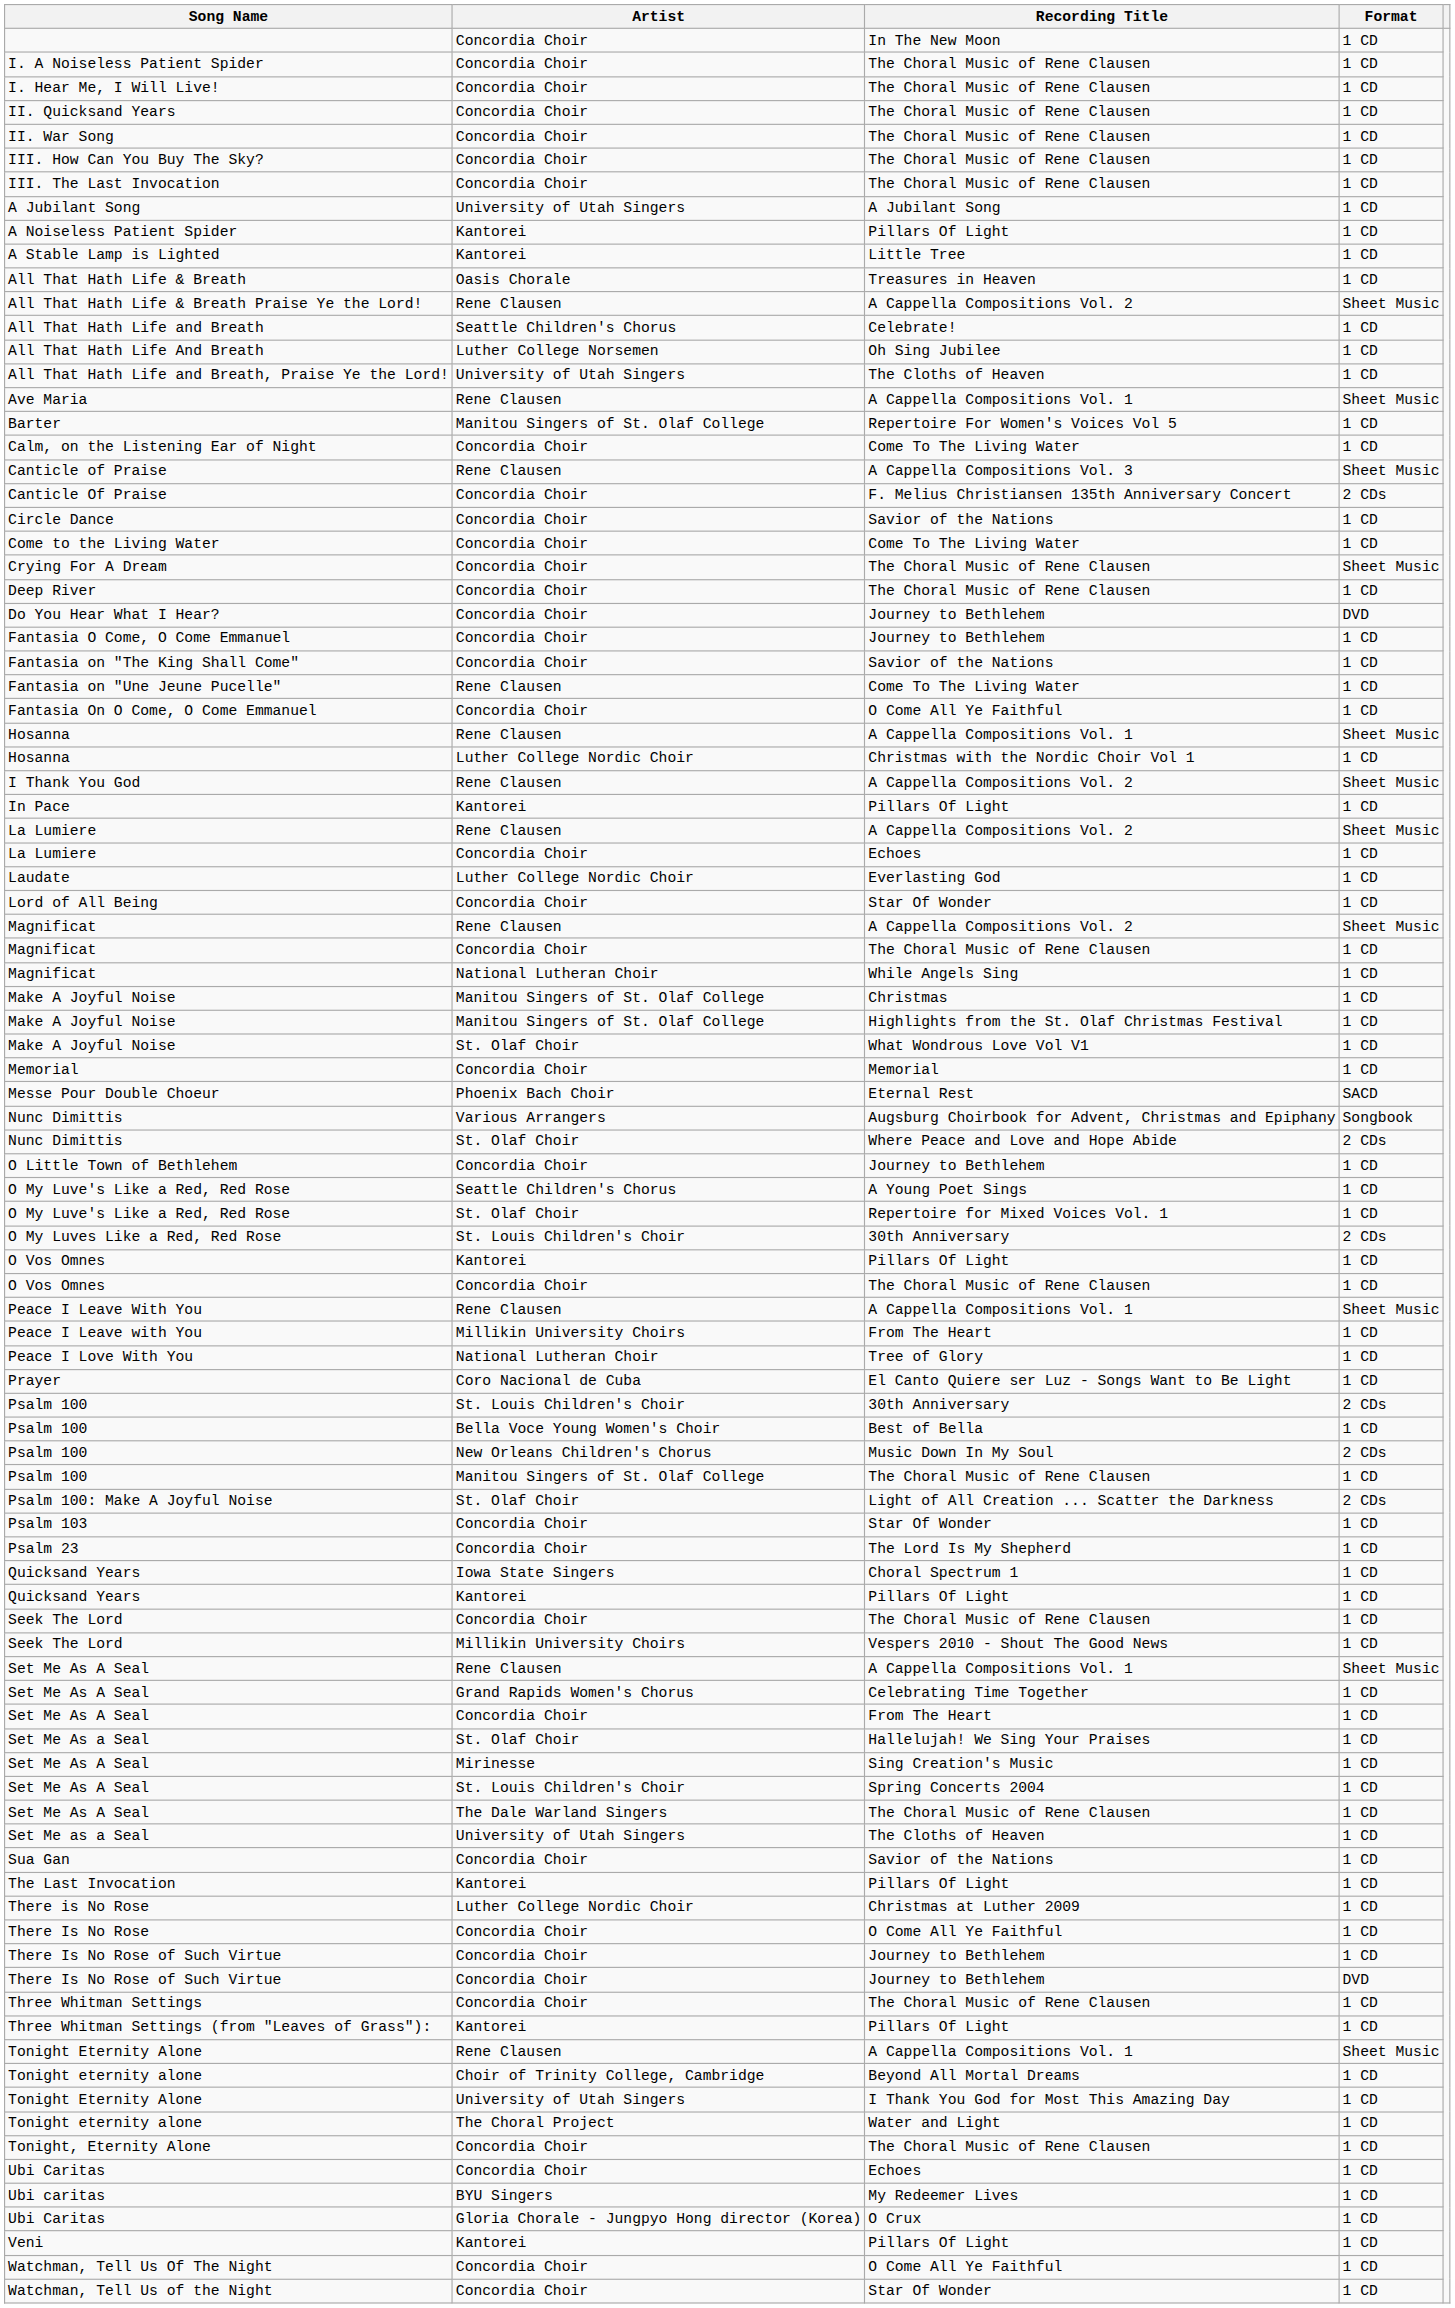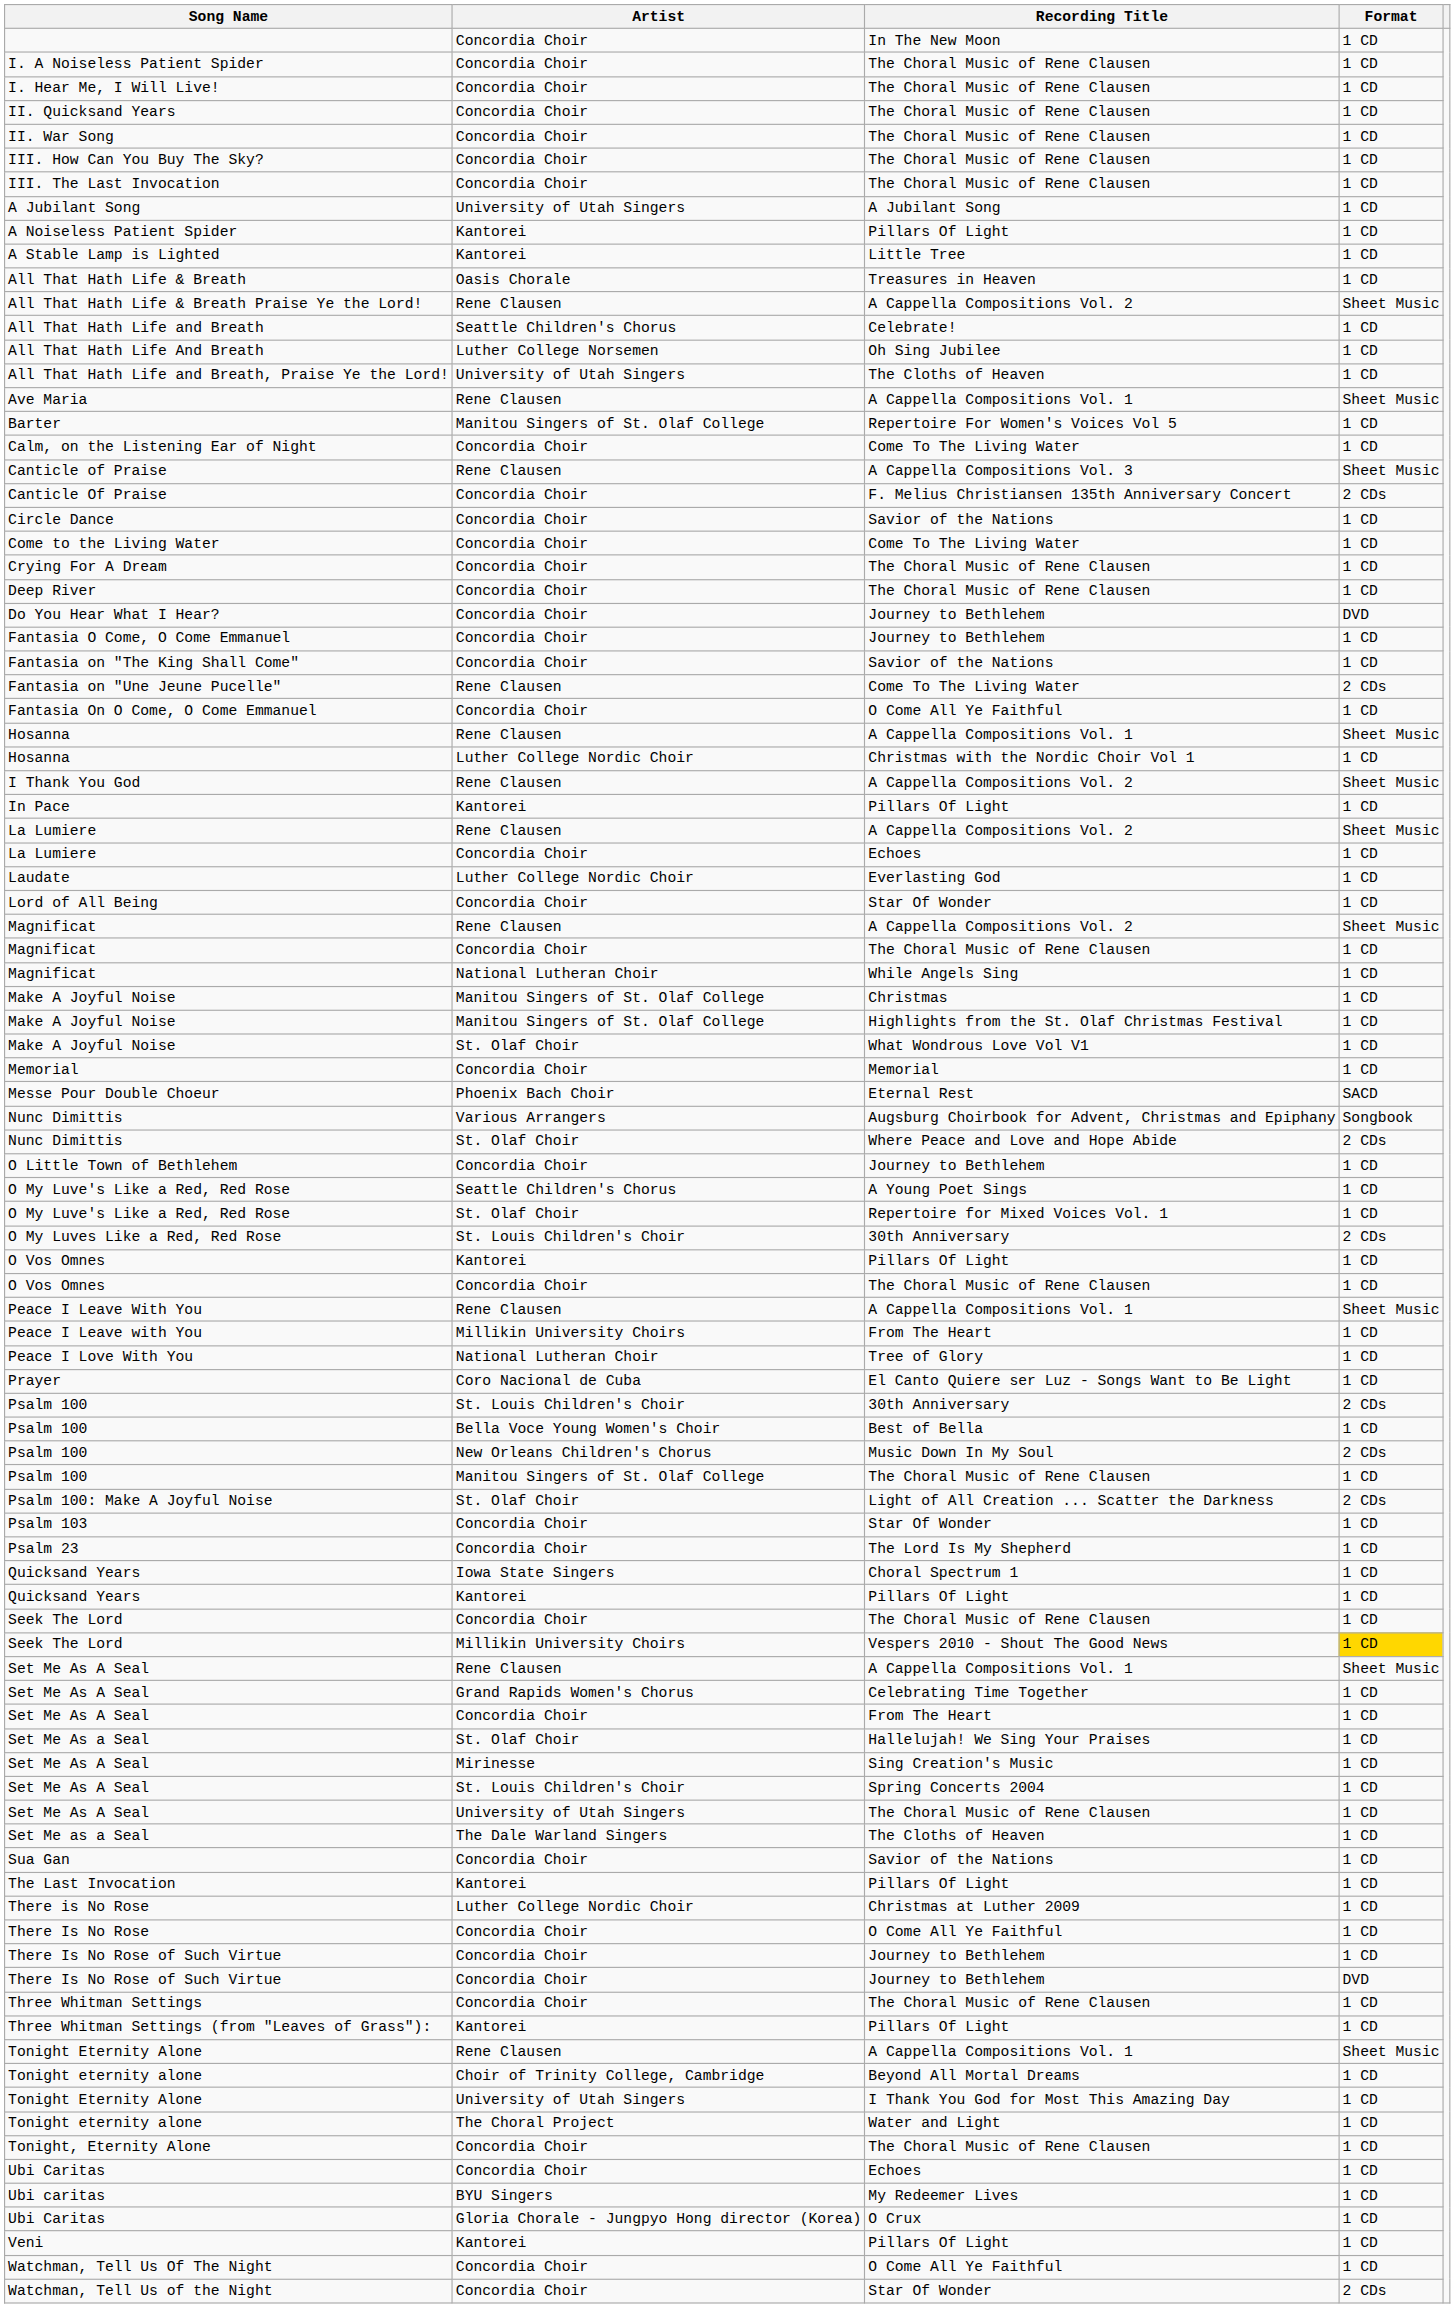Crying For A Dream | Format: Sheet Music -> 1 CD
Fantasia on "Une Jeune Pucelle" | Format: 1 CD -> 2 CDs
Seek The Lord / Vespers 2010 - Shout The Good News | Format: no background -> gold background
Set Me As A Seal / The Choral Music of Rene Clausen | Artist: The Dale Warland Singers -> University of Utah Singers
Set Me as a Seal | Artist: University of Utah Singers -> The Dale Warland Singers
Watchman, Tell Us of the Night | Format: 1 CD -> 2 CDs
